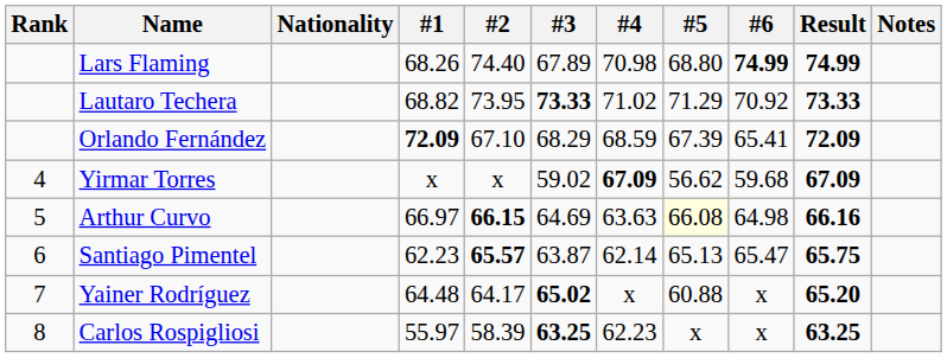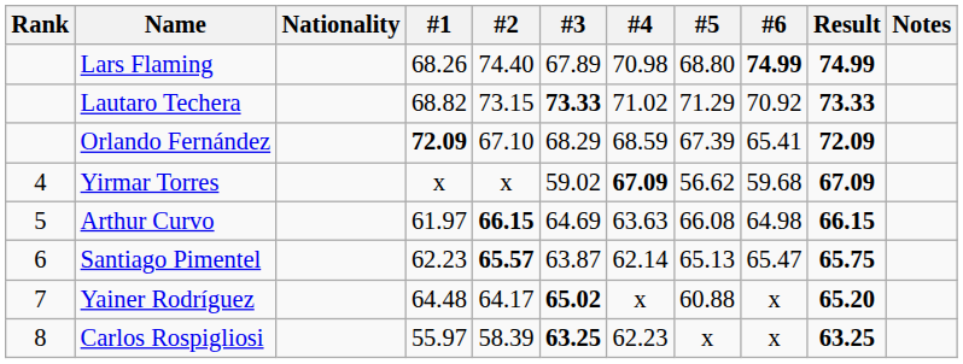Lautaro Techera | #2: 73.95 -> 73.15
Arthur Curvo | #1: 66.97 -> 61.97
Arthur Curvo | #5: lightyellow background -> no background
Arthur Curvo | Result: 66.16 -> 66.15
